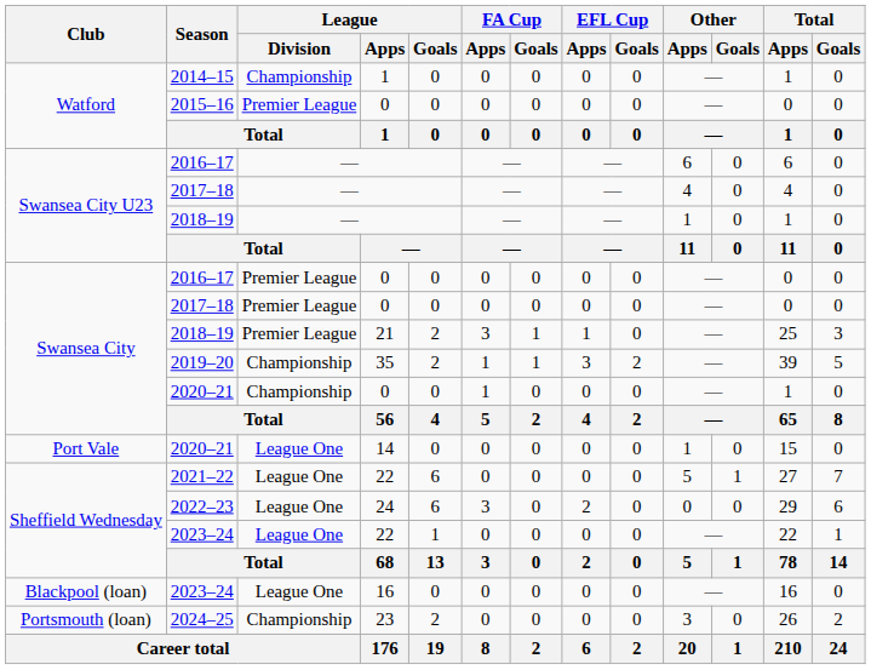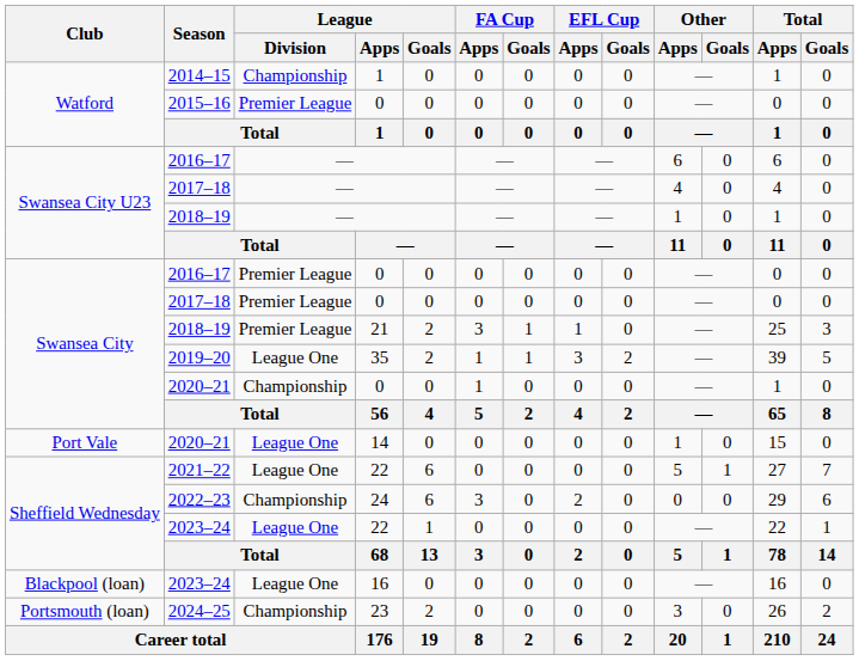2019–20 | League / Division: Championship -> League One
2022–23 | League / Division: League One -> Championship
